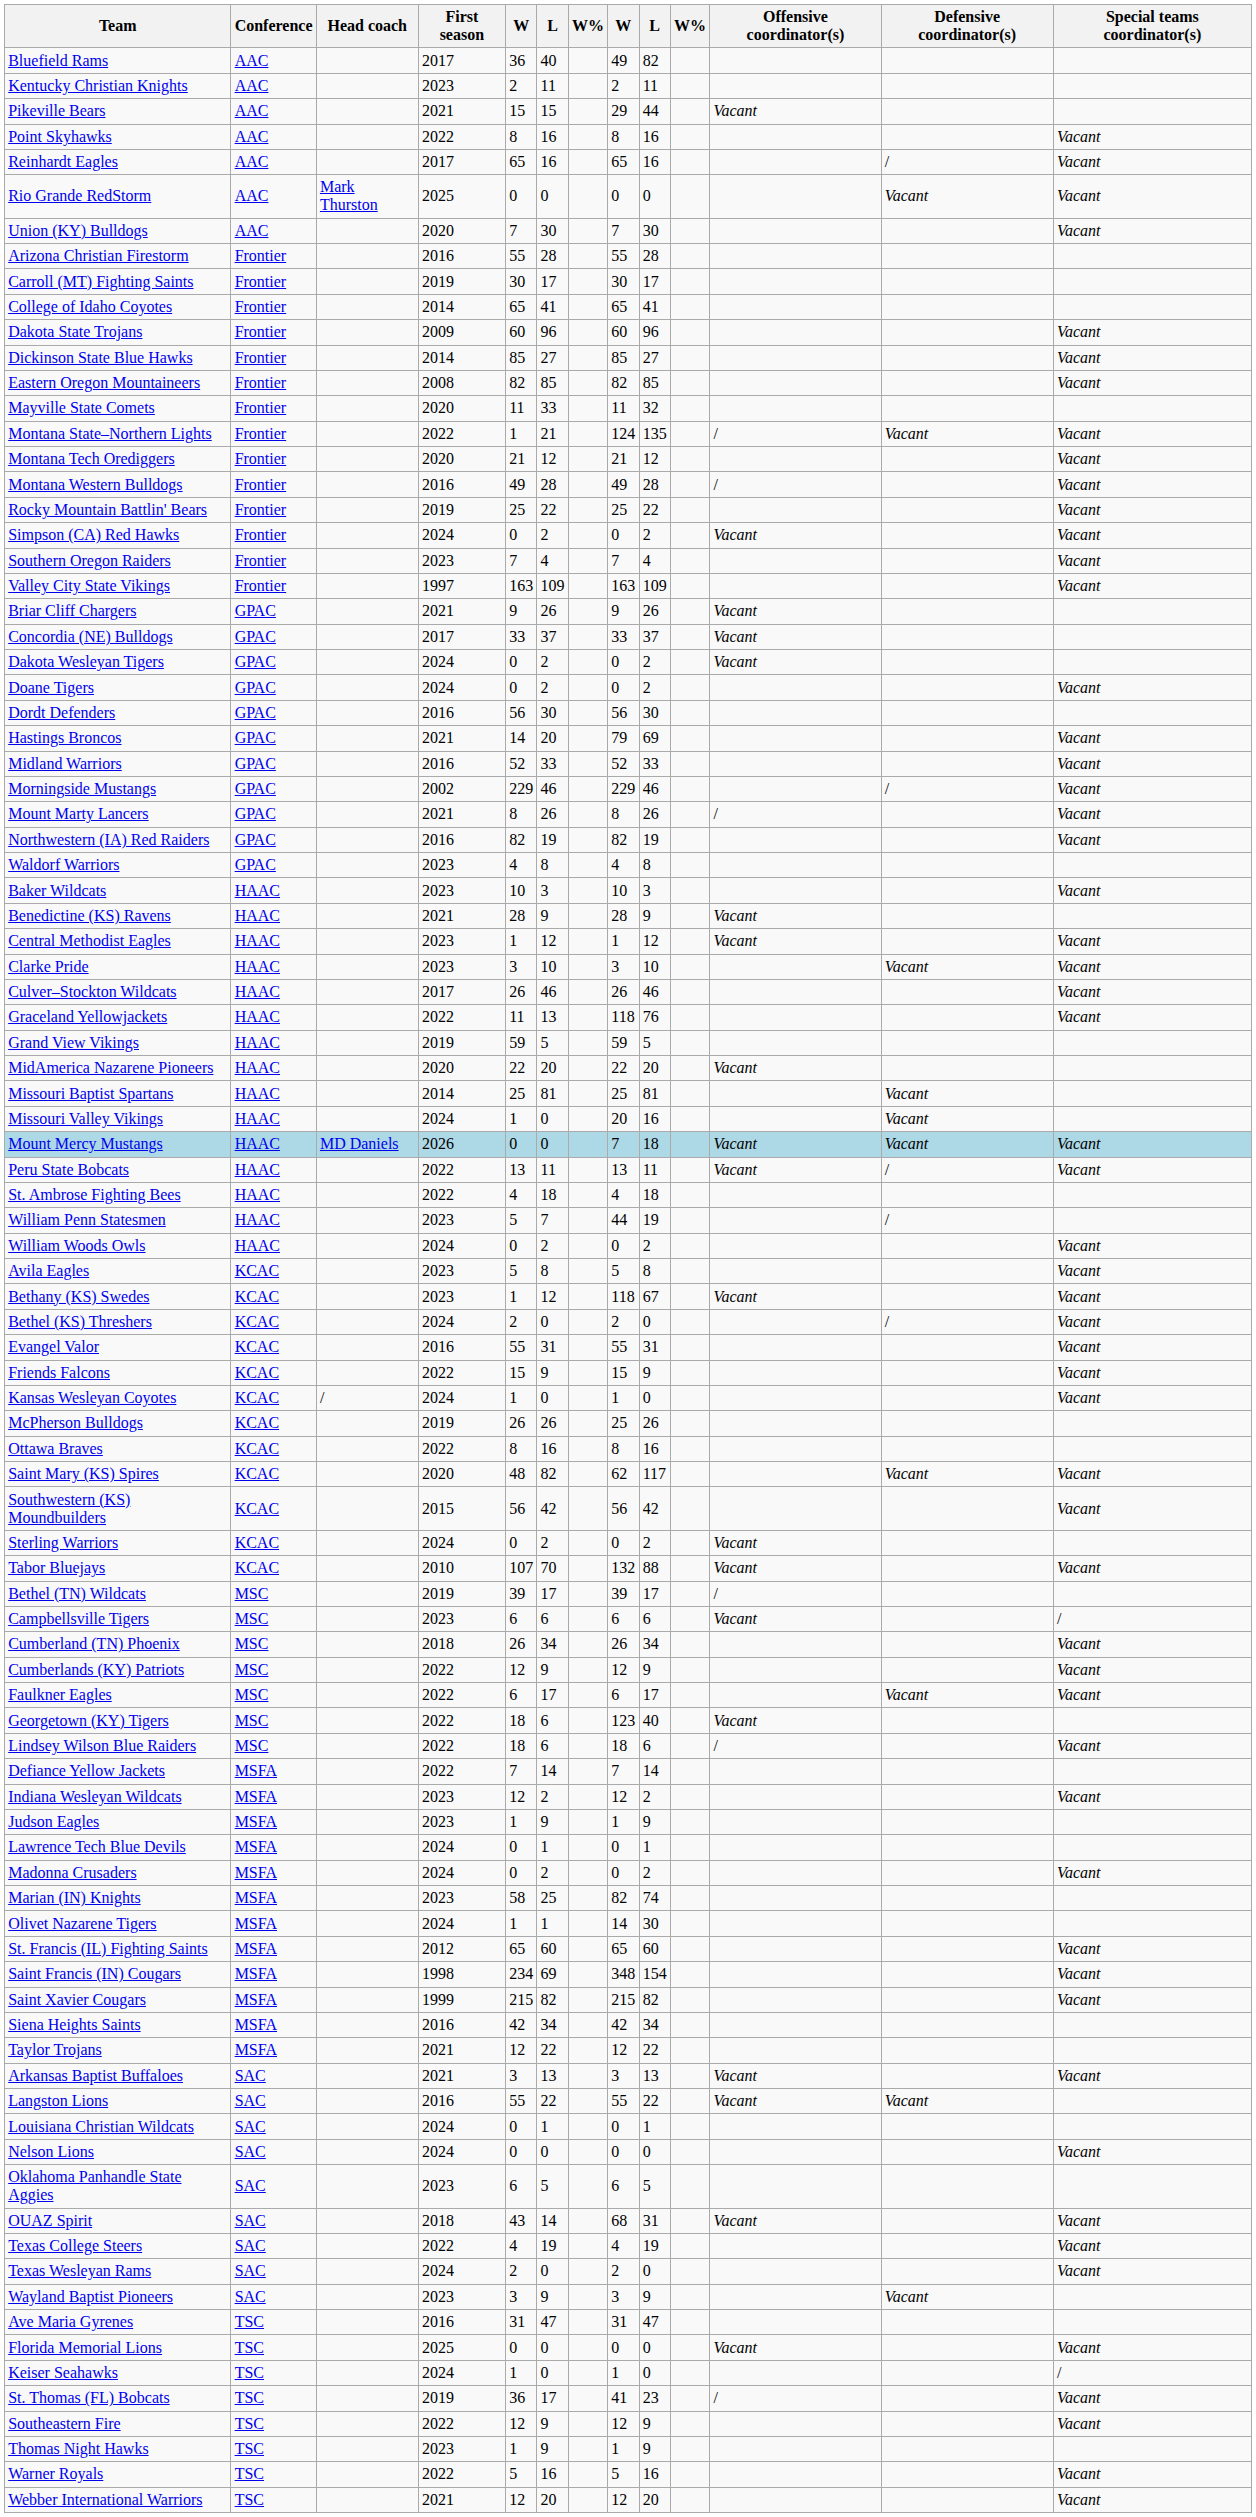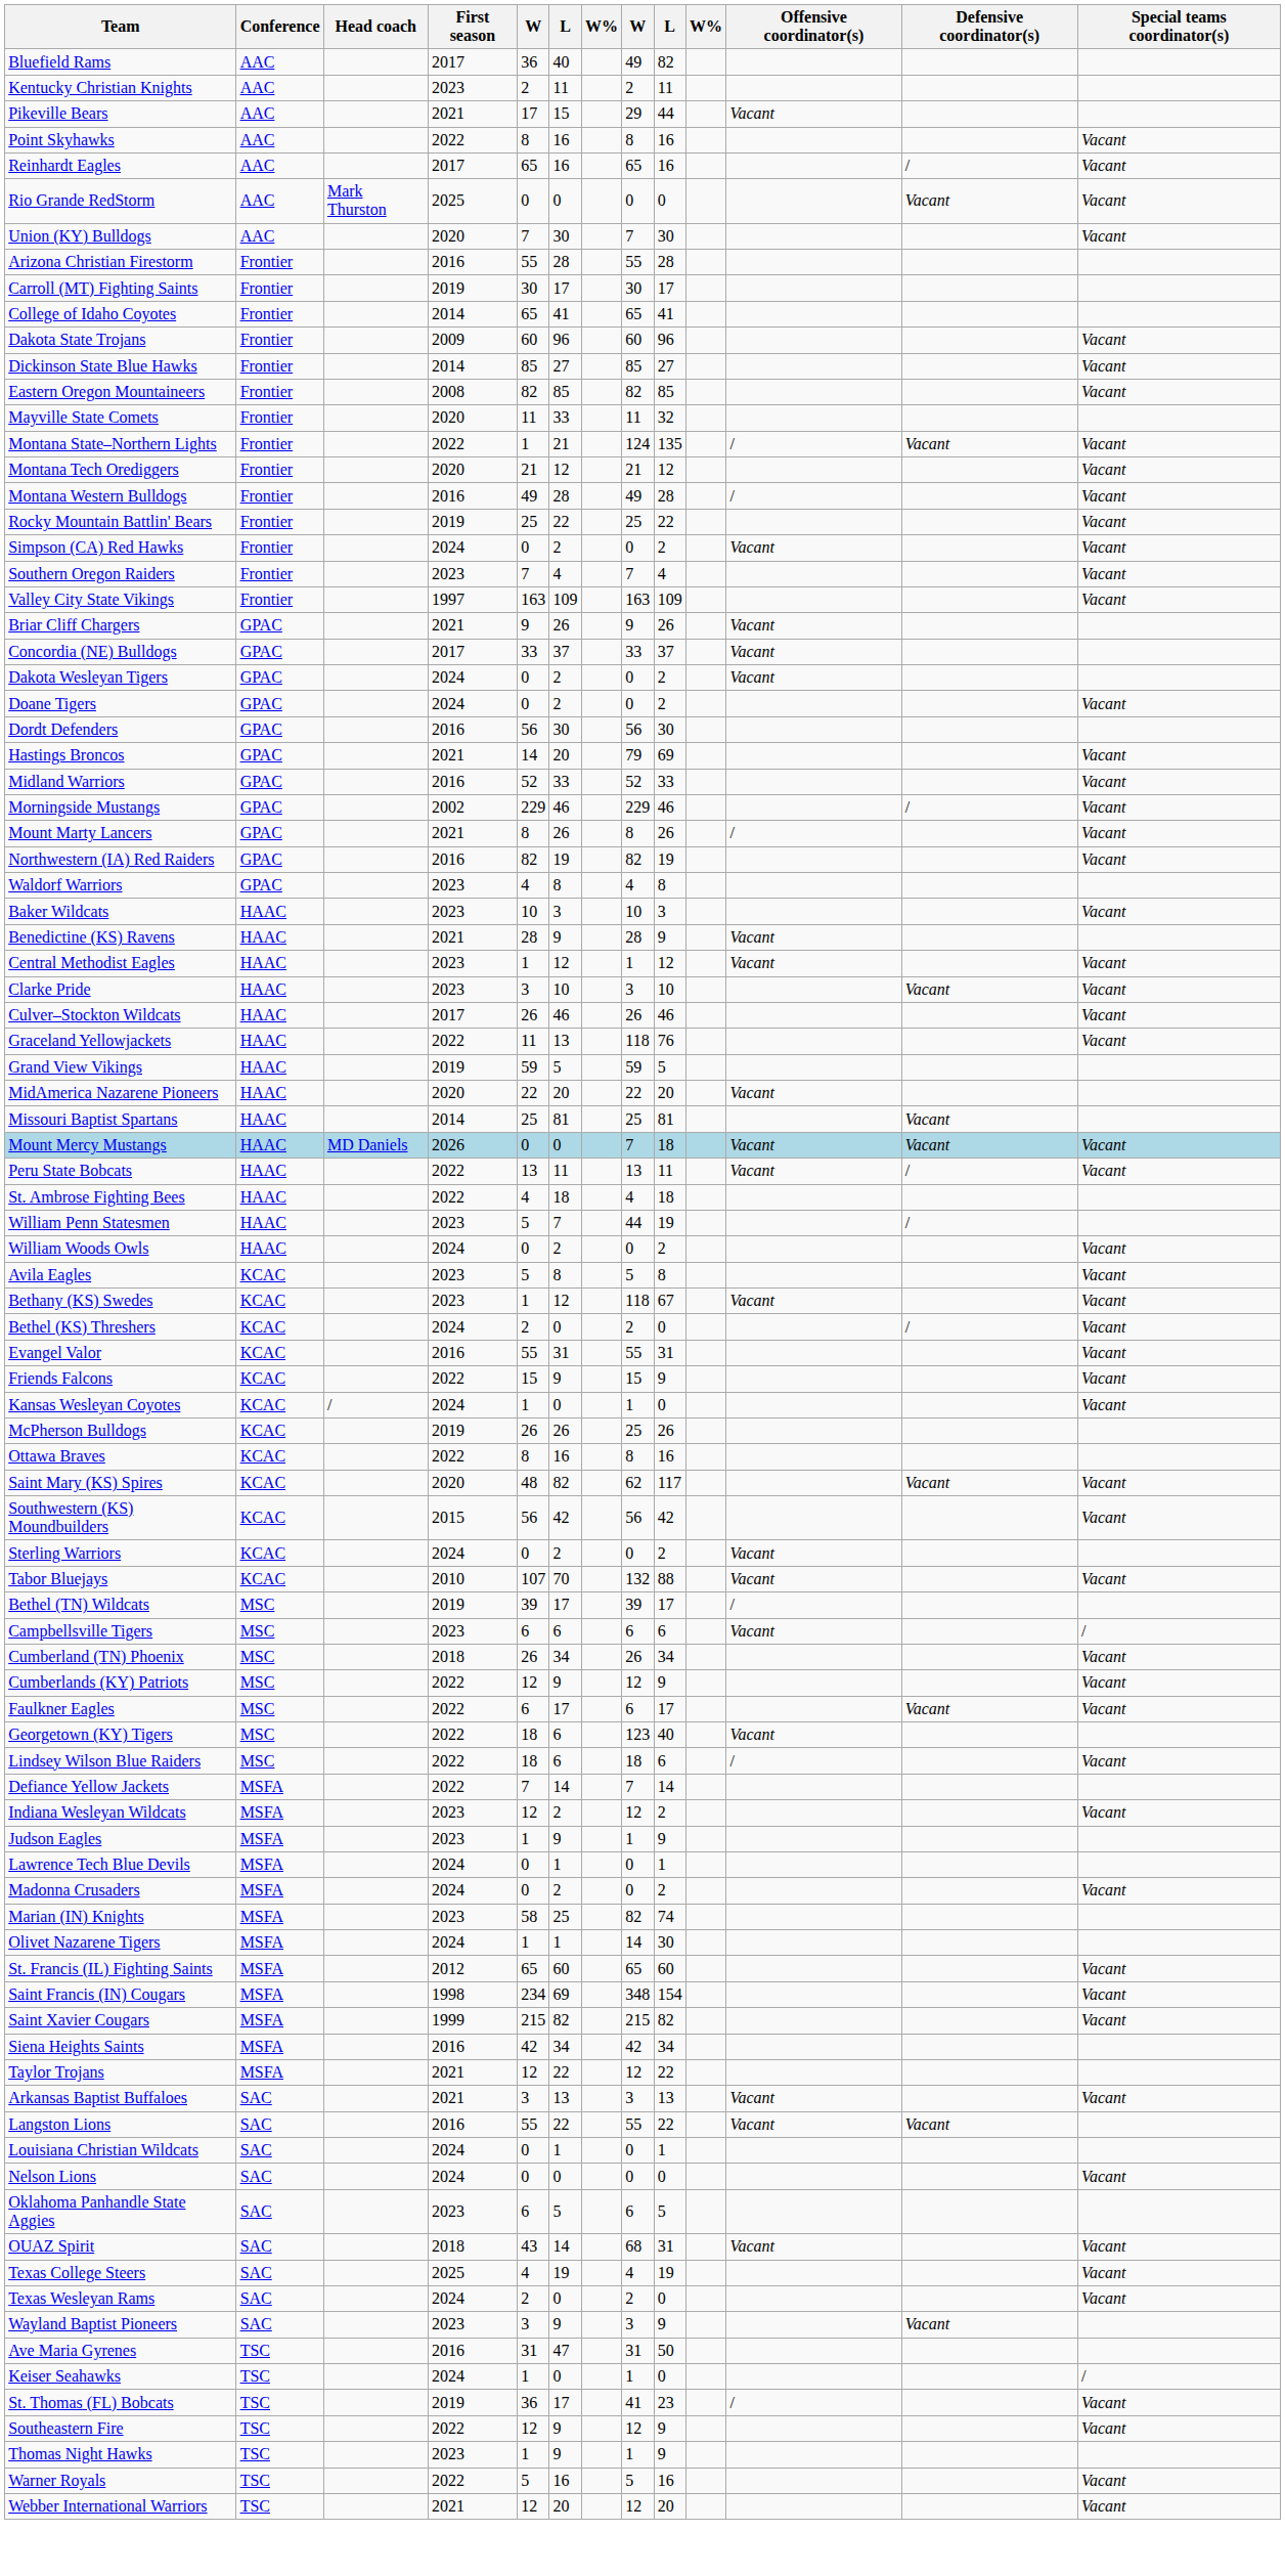Pikeville Bears | column 5: 15 -> 17
- row: Missouri Valley Vikings | HAAC | 2024 | 1 | 0 | 20 | 16 | Vacant
Texas College Steers | First season: 2022 -> 2025
Ave Maria Gyrenes | column 9: 47 -> 50
- row: Florida Memorial Lions | TSC | 2025 | 0 | 0 | 0 | 0 | Vacant | Vacant
